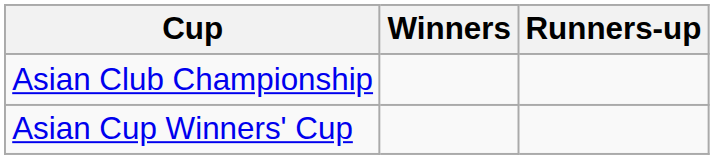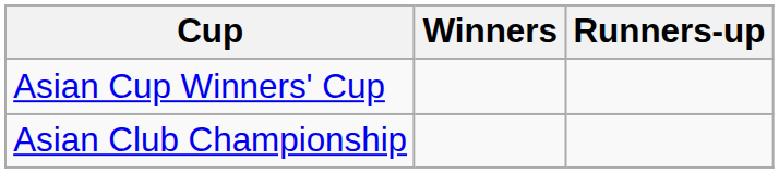rows swapped: Asian Club Championship <-> Asian Cup Winners' Cup
